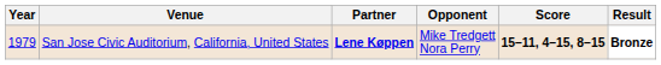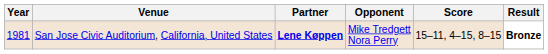San Jose Civic Auditorium, California, United States | Year: 1979 -> 1981
San Jose Civic Auditorium, California, United States | Score: bold -> normal
